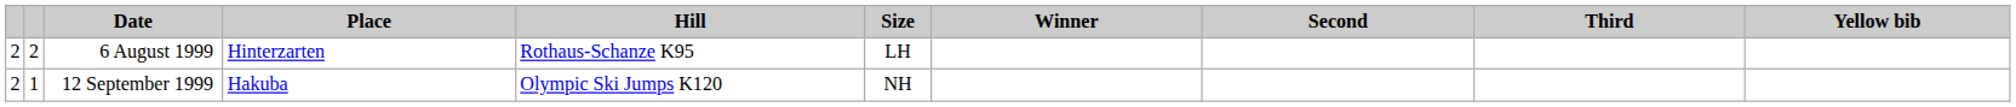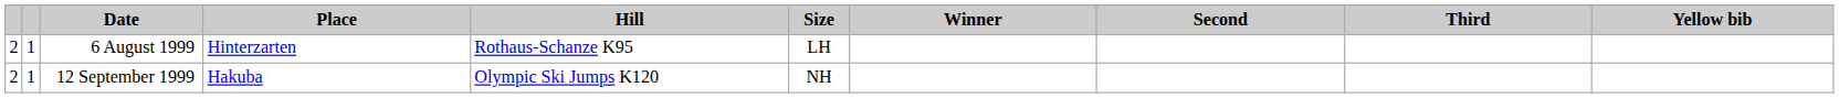6 August 1999 | column 2: 2 -> 1
